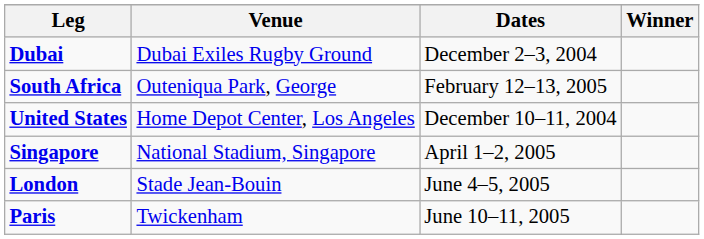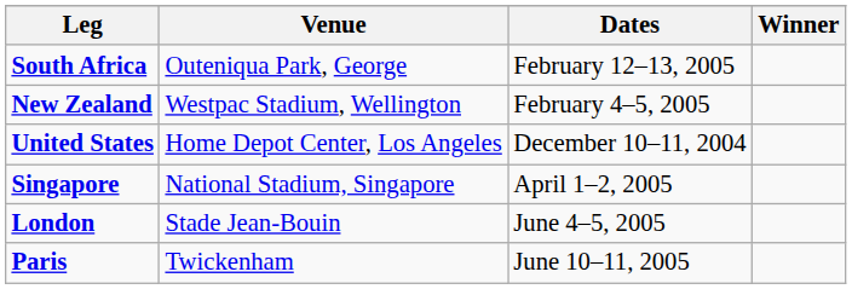- row: Dubai | Dubai Exiles Rugby Ground | December 2–3, 2004
+ row: New Zealand | Westpac Stadium, Wellington | February 4–5, 2005
